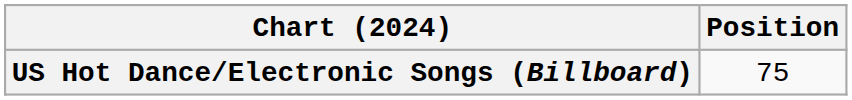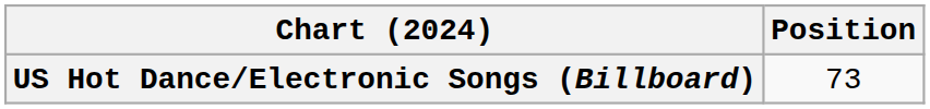US Hot Dance/Electronic Songs (Billboard) | Position: 75 -> 73
